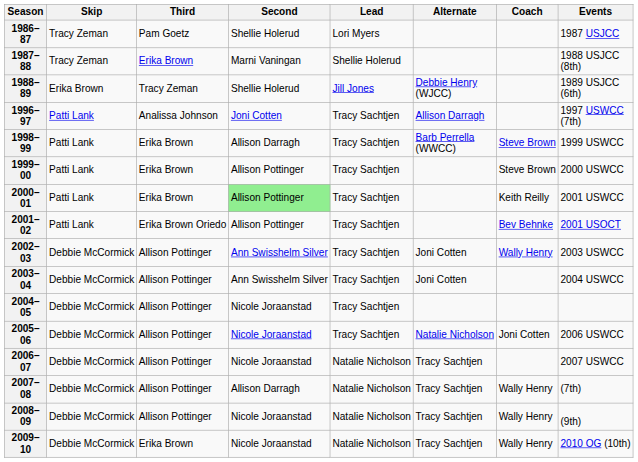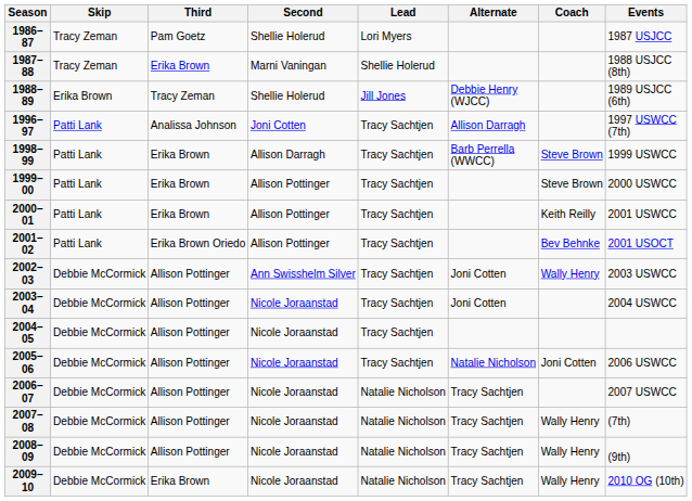2000–01 | Second: lightgreen background -> no background
2003–04 | Second: Ann Swisshelm Silver -> Nicole Joraanstad
2007–08 | Second: Allison Darragh -> Nicole Joraanstad
